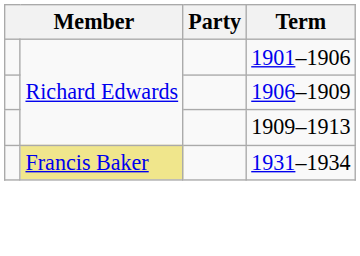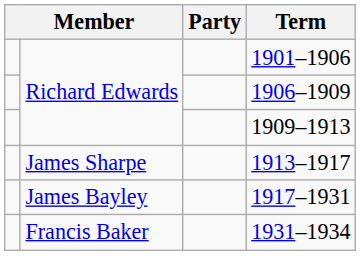+ row: James Sharpe | 1913–1917
+ row: James Bayley | 1917–1931
1931–1934 | column 2: khaki background -> no background
